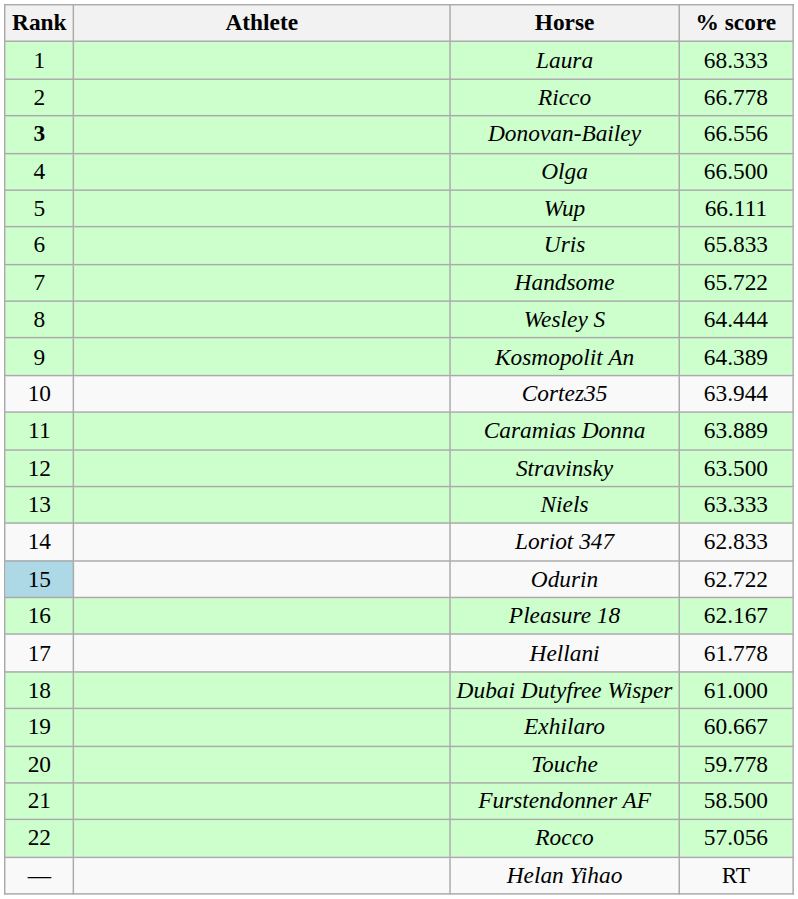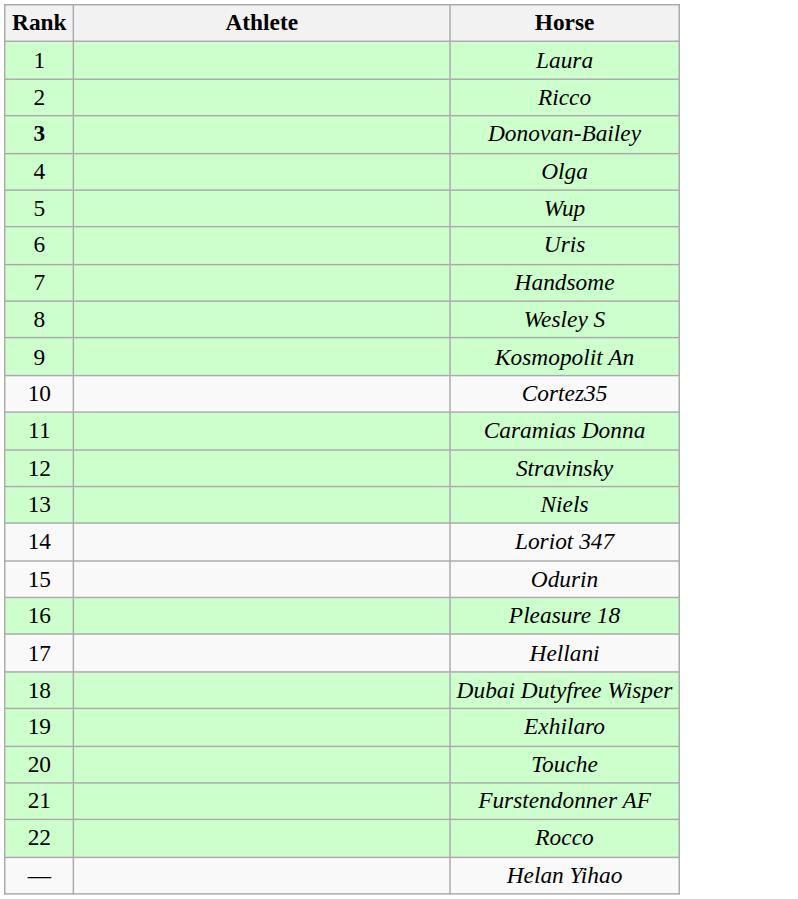- column: % score | 68.333 | 66.778 | 66.556 | 66.500 | 66.111 | 65.833 | 65.722 | 64.444 | 64.389 | 63.944 | 63.889 | 63.500 | 63.333 | 62.833 | 62.722 | 62.167 | 61.778 | 61.000 | 60.667 | 59.778 | 58.500 | 57.056 | RT
Odurin | Rank: lightblue background -> no background
